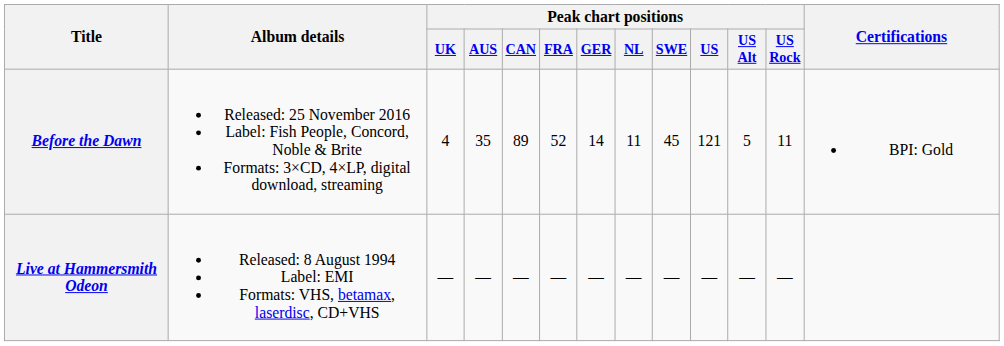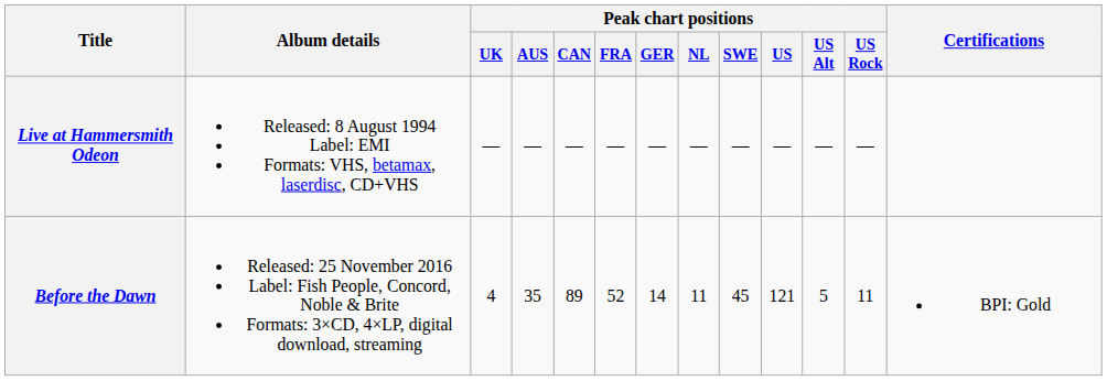rows swapped: Live at Hammersmith Odeon <-> Before the Dawn
